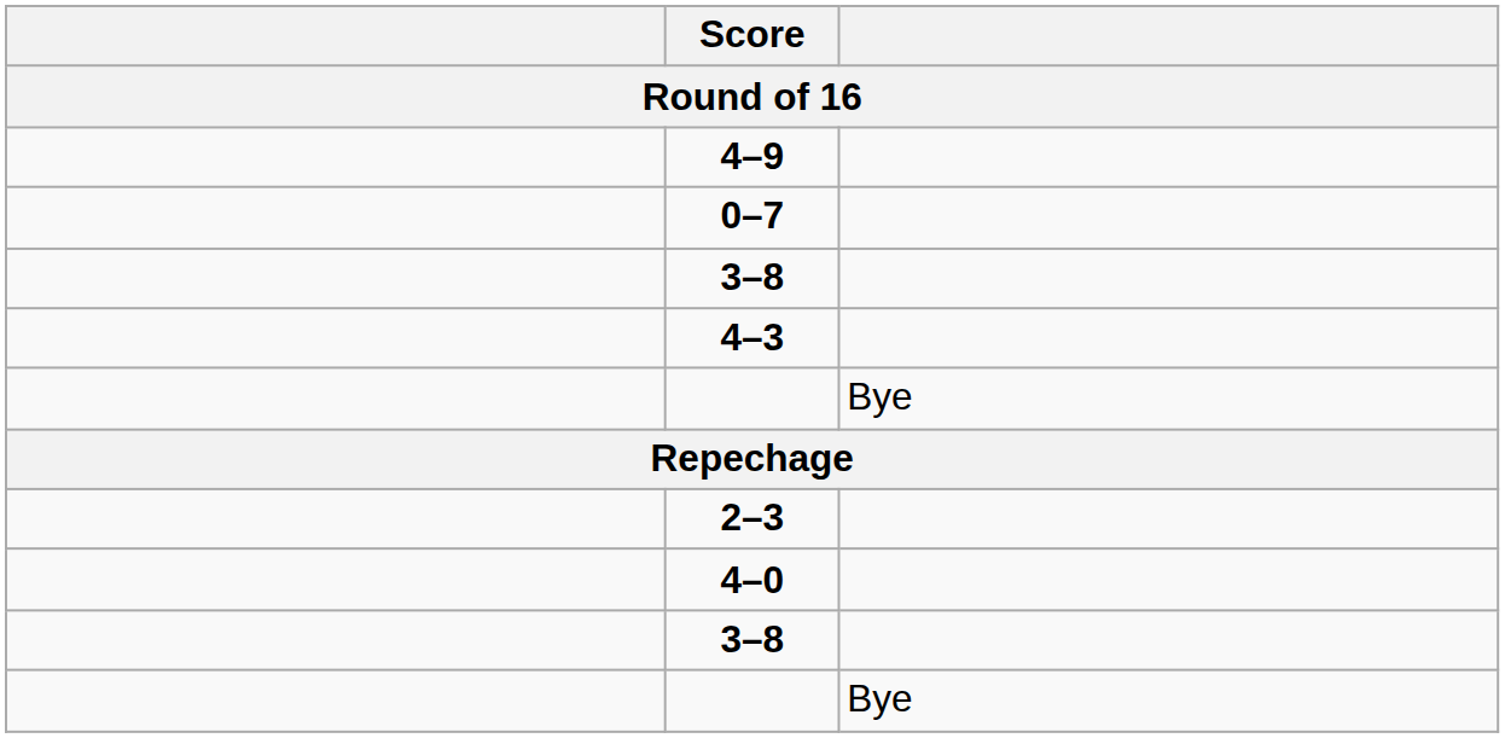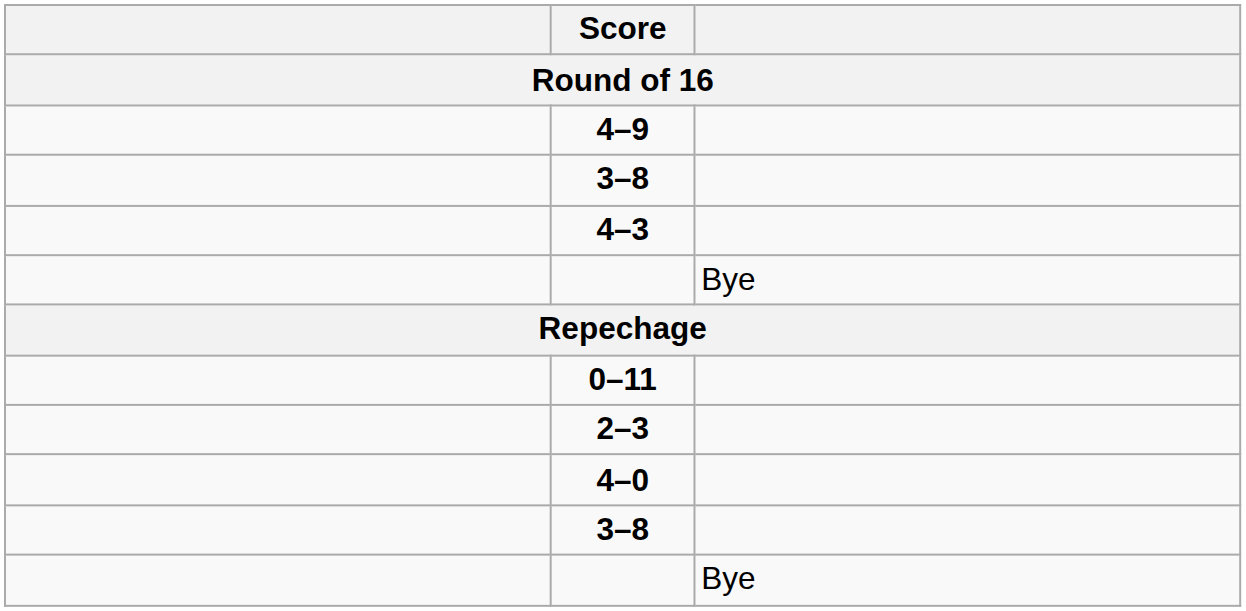- row: 0–7
+ row: 0–11
